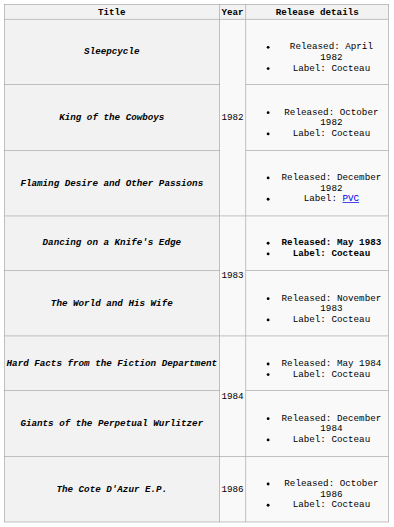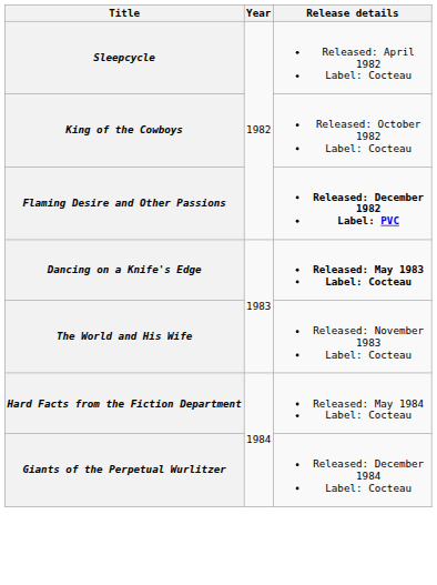Flaming Desire and Other Passions | Release details: normal -> bold
- row: The Cote D'Azur E.P. | 1986 | Released: October 1986 Label: Cocteau
